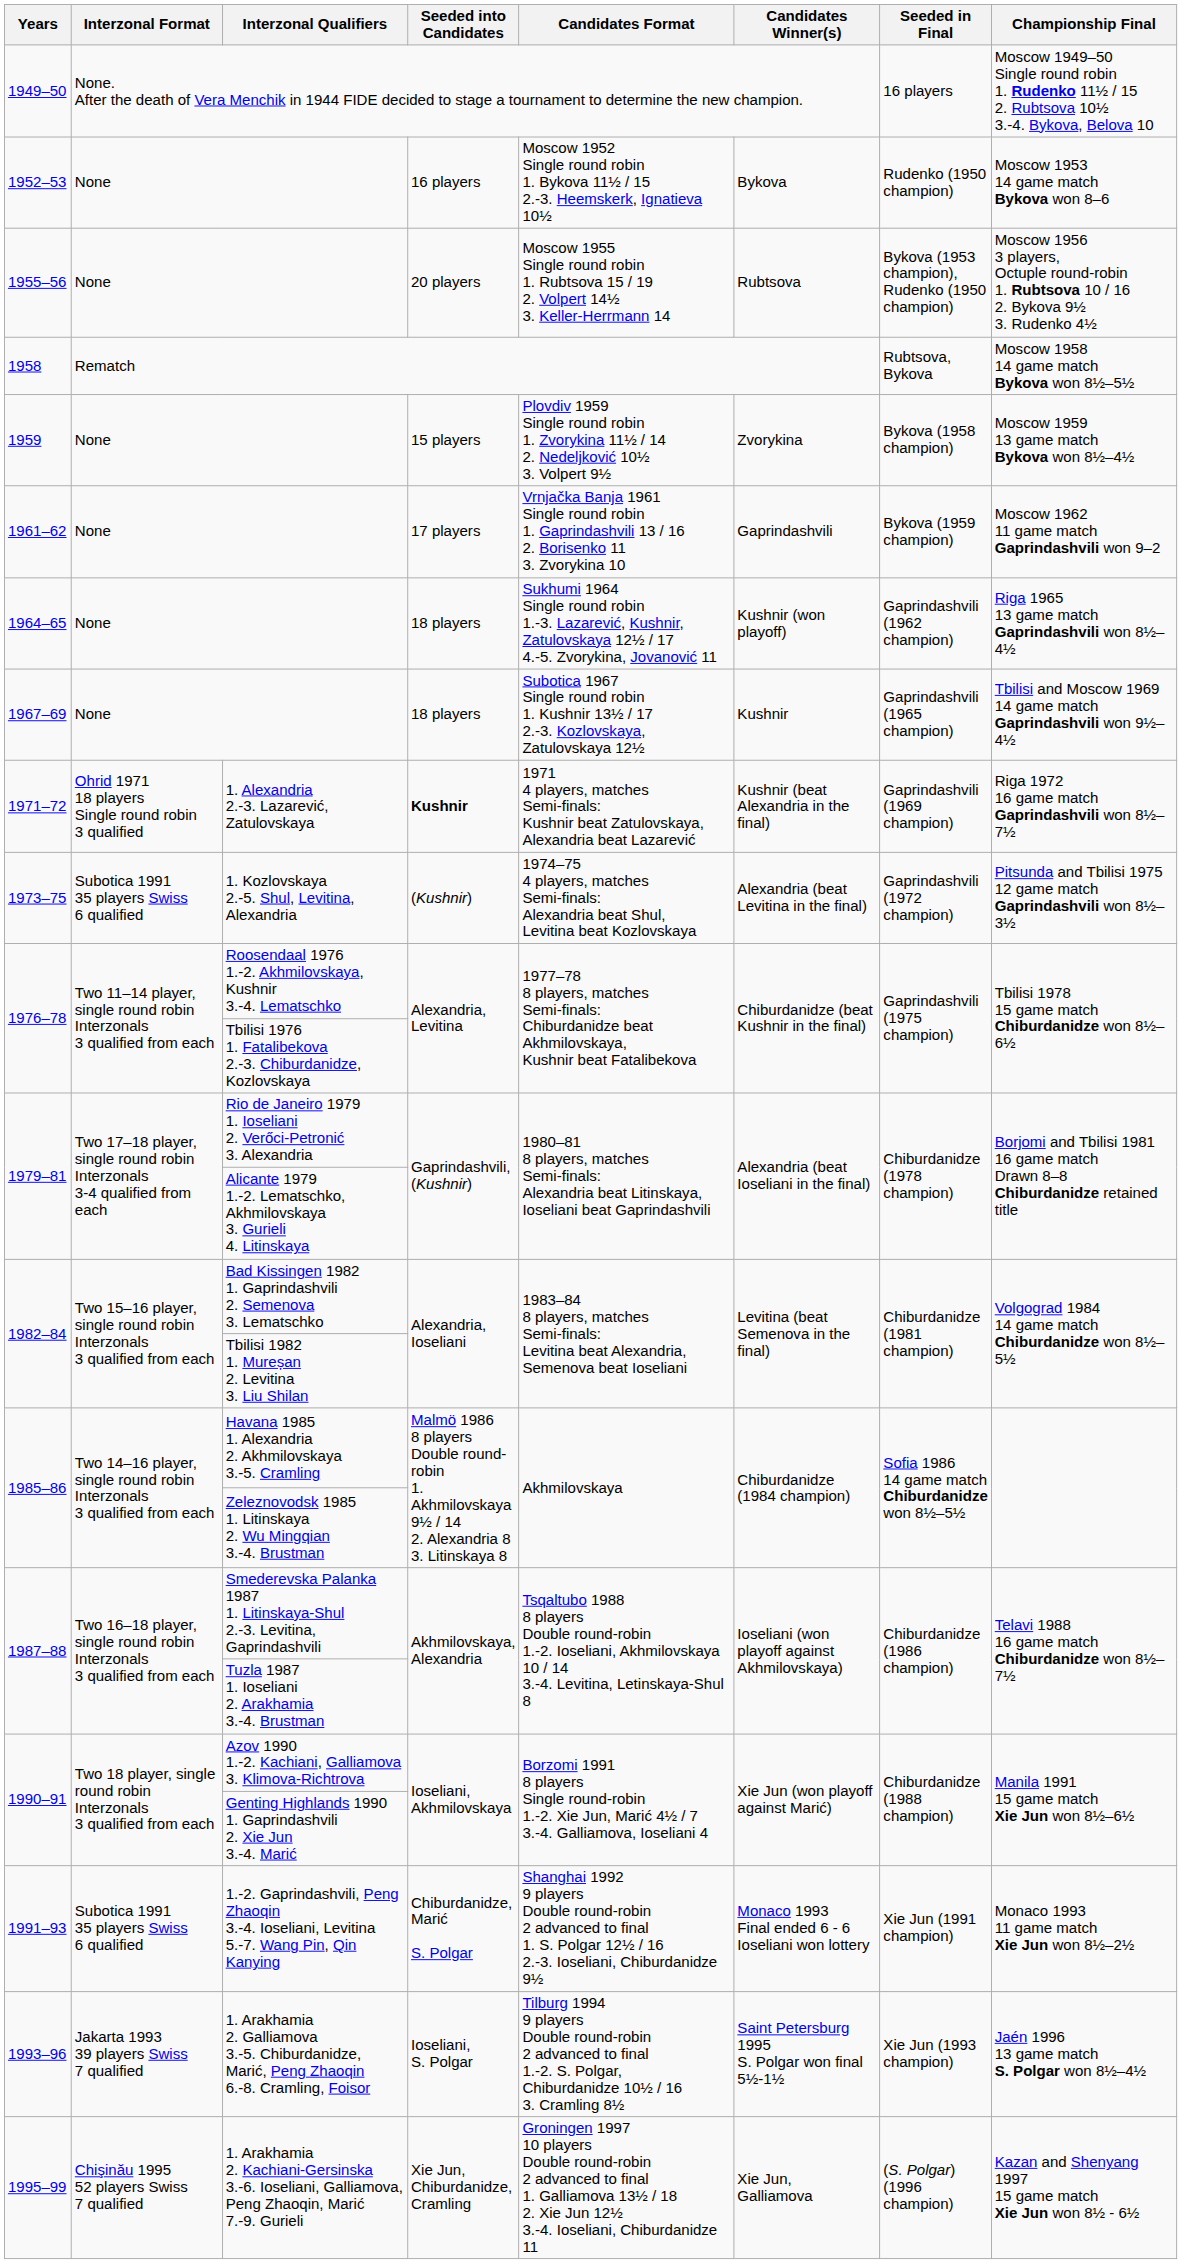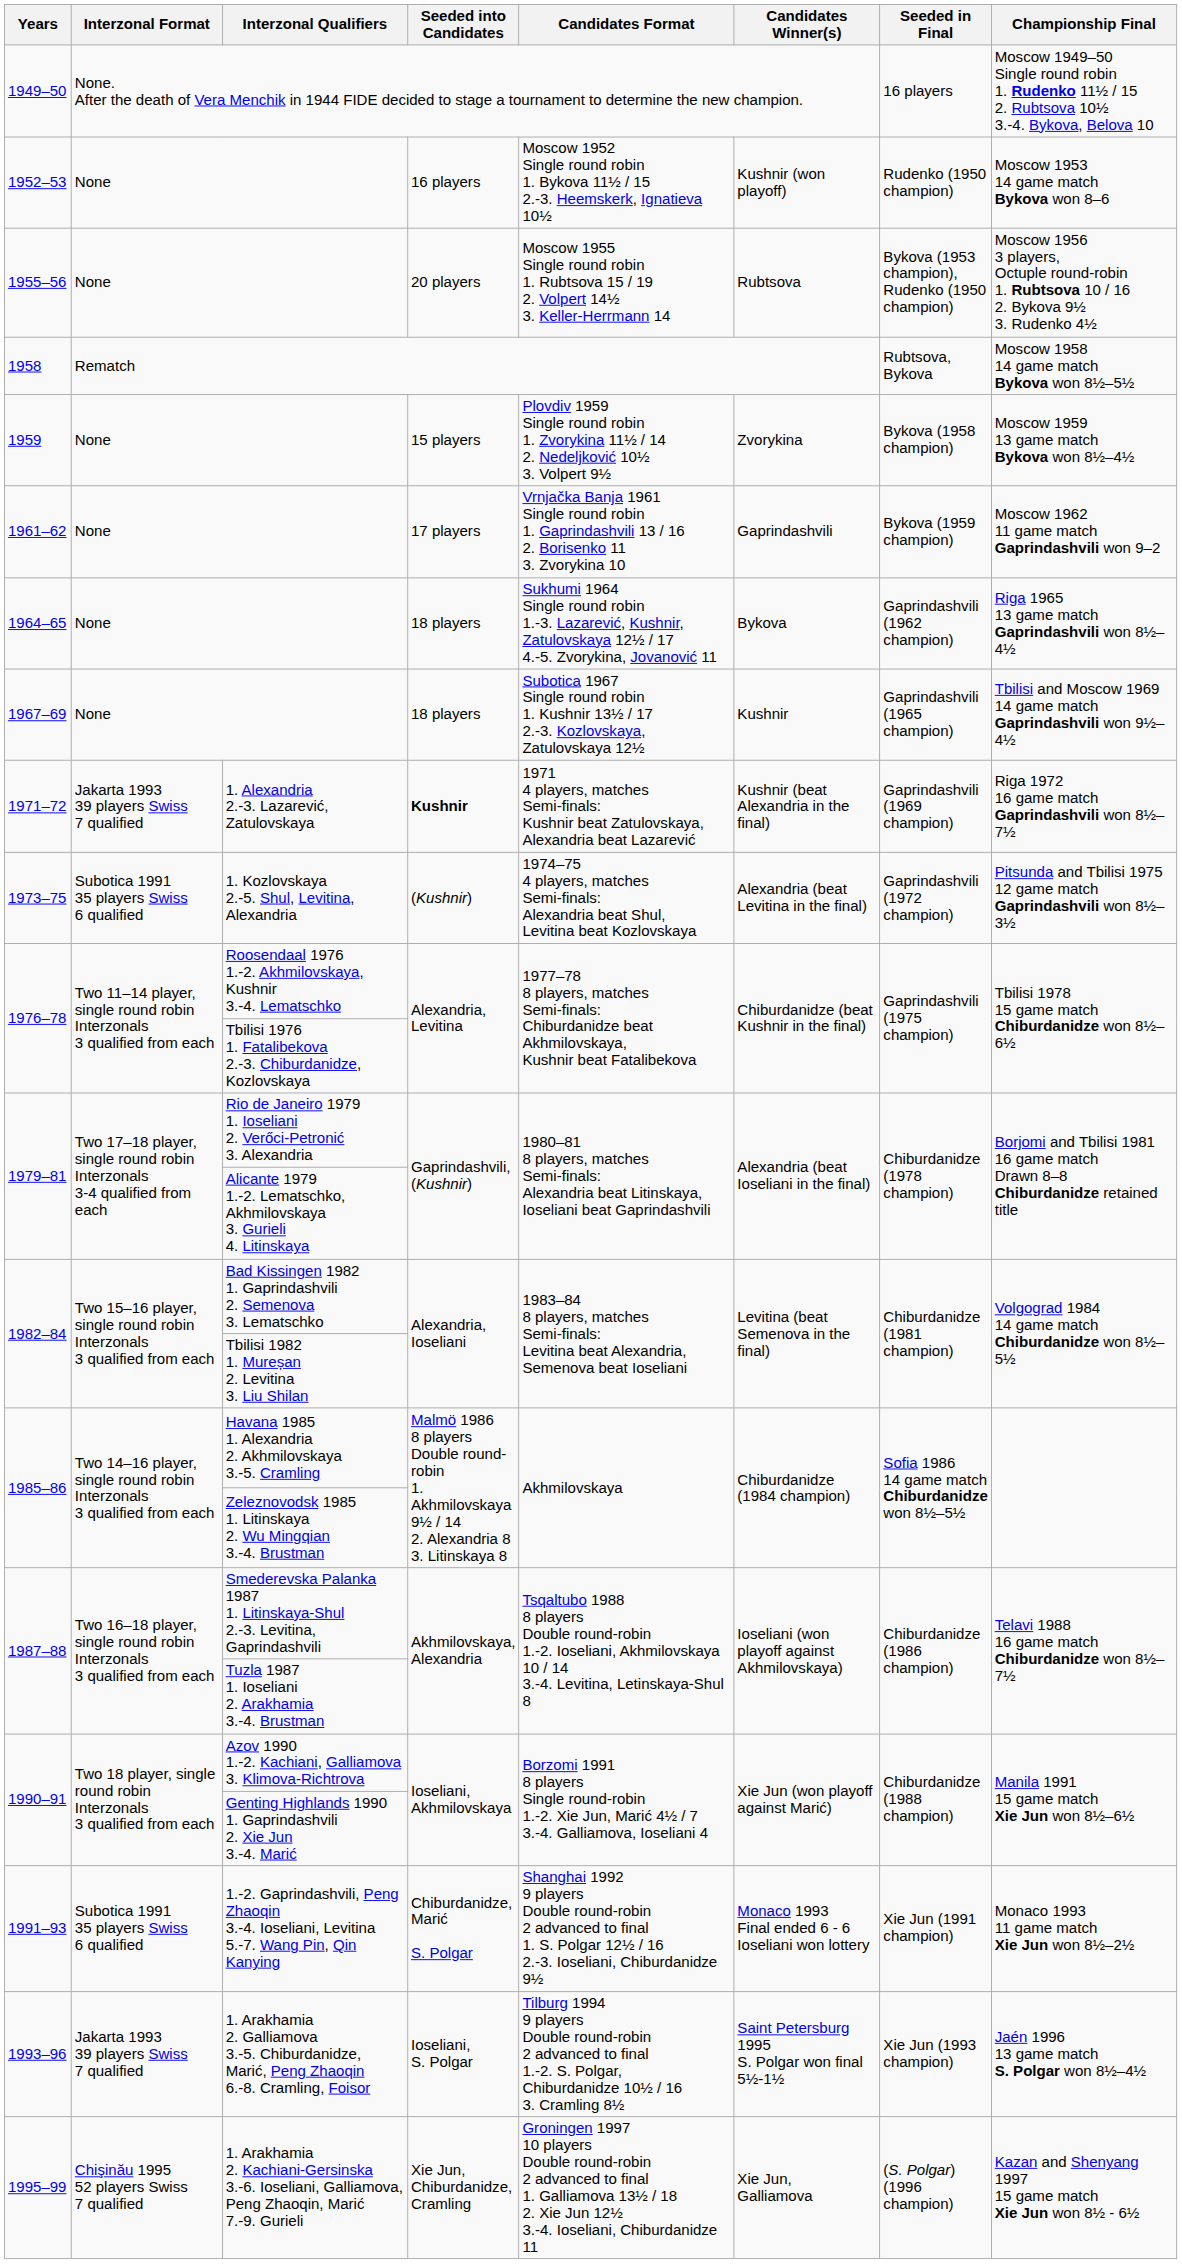1952–53 / None | Candidates Winner(s): Bykova -> Kushnir (won playoff)
1964–65 / None | Candidates Winner(s): Kushnir (won playoff) -> Bykova
1. Alexandria 2.-3. Lazarević, Zatulovskaya | Interzonal Format: Ohrid 1971 18 players Single round robin 3 qualified -> Jakarta 1993 39 players Swiss 7 qualified
